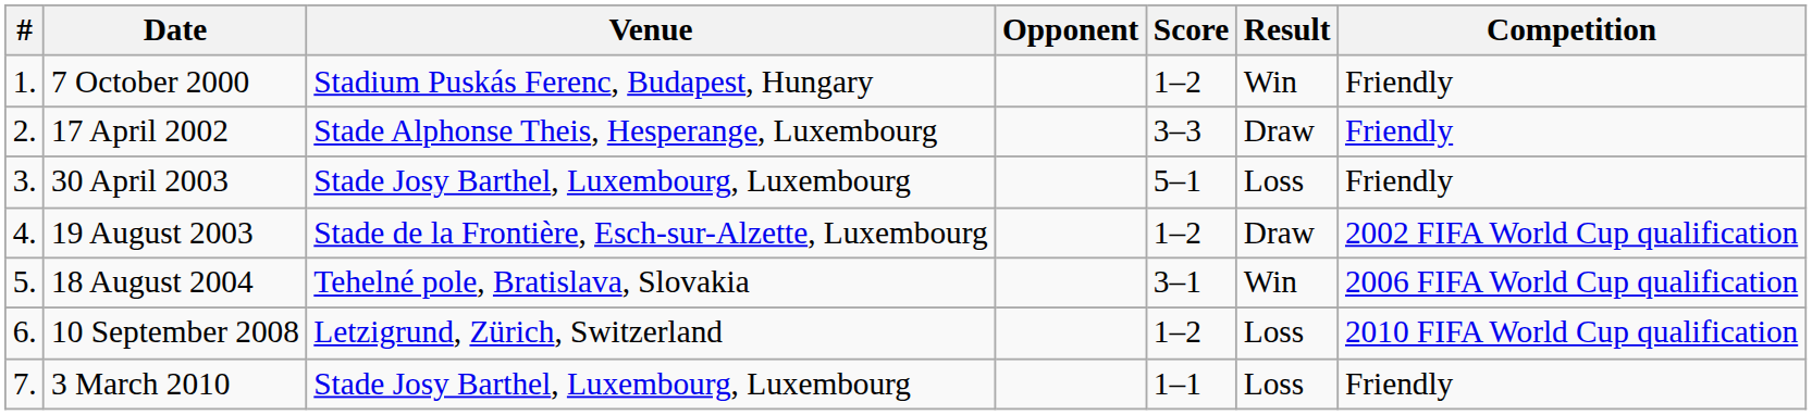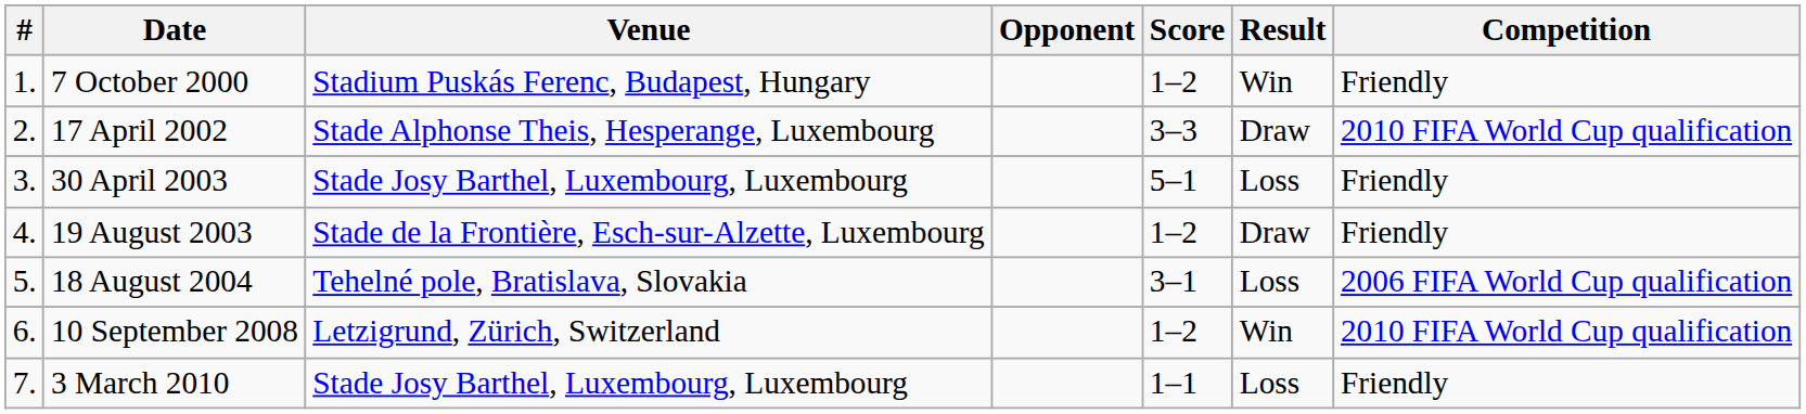17 April 2002 | Competition: Friendly -> 2010 FIFA World Cup qualification
19 August 2003 | Competition: 2002 FIFA World Cup qualification -> Friendly
18 August 2004 | Result: Win -> Loss
10 September 2008 | Result: Loss -> Win
